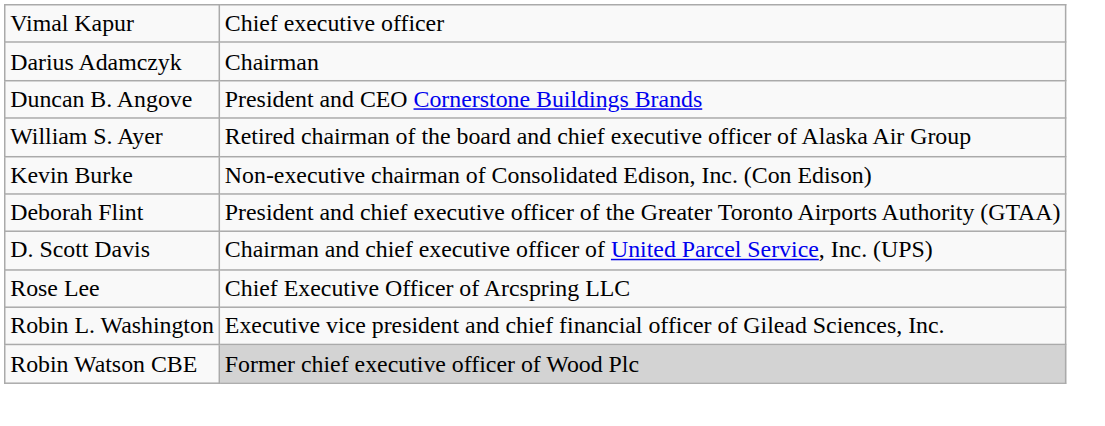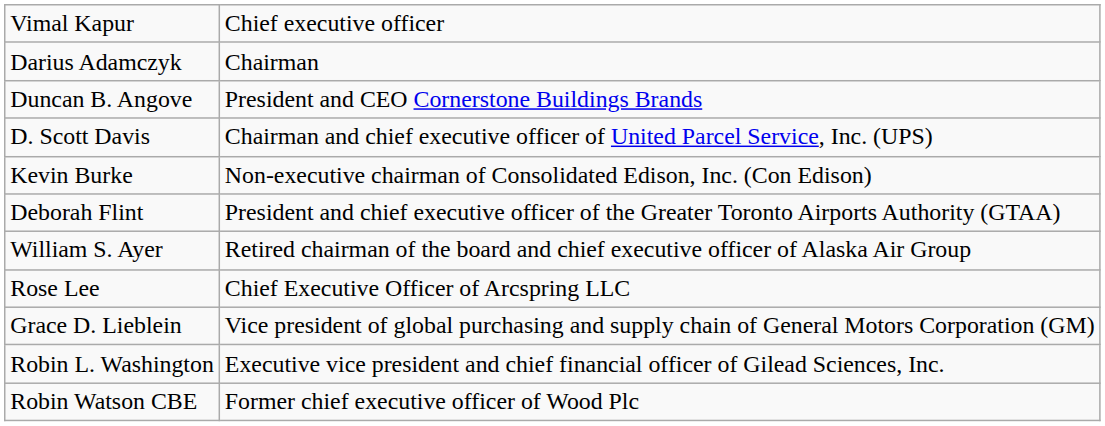rows swapped: William S. Ayer <-> D. Scott Davis
+ row: Grace D. Lieblein | Vice president of global purchasing and supply chain of General Motors Corporation (GM)
Robin Watson CBE | column 2: lightgrey background -> no background
